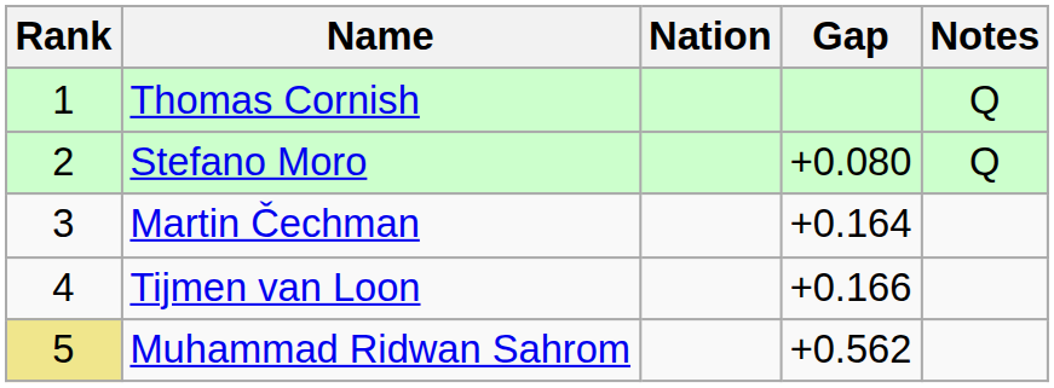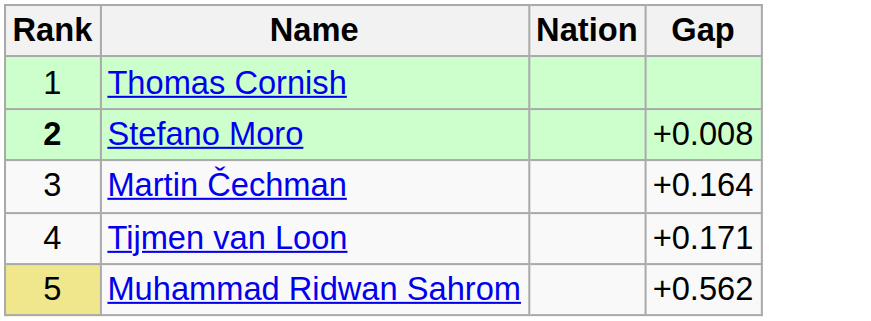- column: Notes | Q | Q
Stefano Moro | Rank: normal -> bold
Stefano Moro | Gap: +0.080 -> +0.008
Tijmen van Loon | Gap: +0.166 -> +0.171
